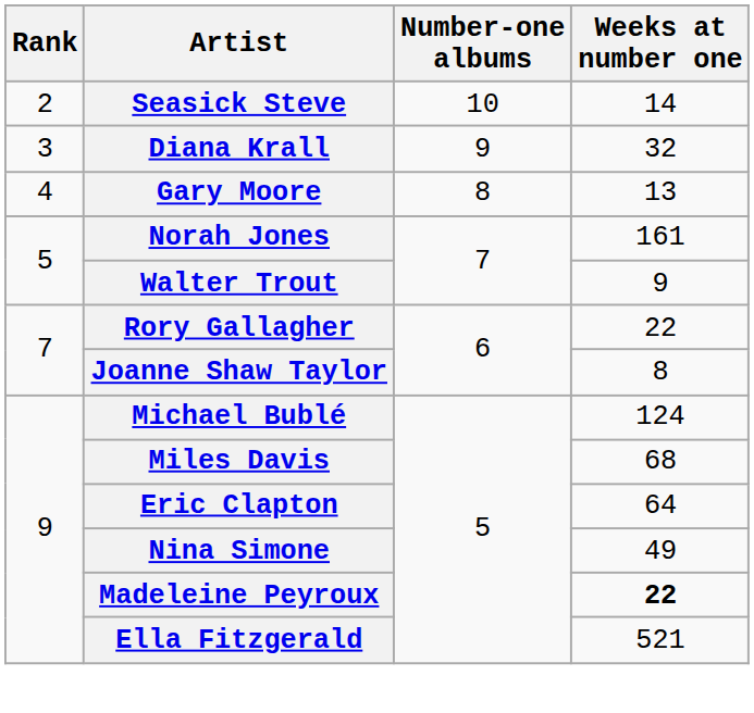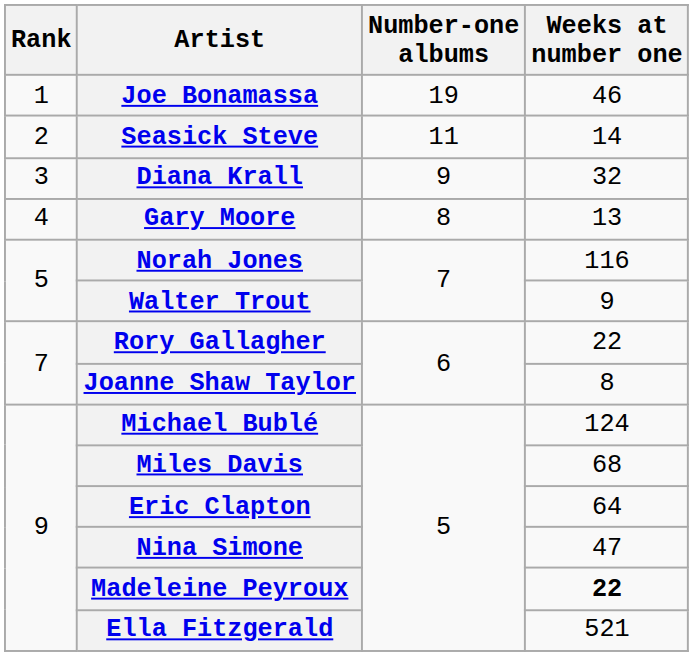+ row: 1 | Joe Bonamassa | 19 | 46
Seasick Steve | Number-one albums: 10 -> 11
Norah Jones | Weeks at number one: 161 -> 116
Nina Simone | Weeks at number one: 49 -> 47
